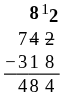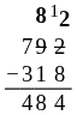7 | column 3: 4 -> 9
